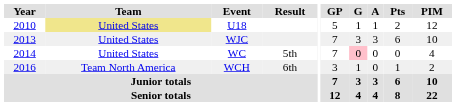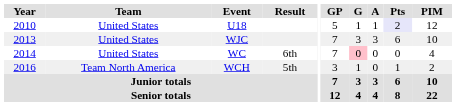U18 | Team: khaki background -> no background
U18 | Pts: no background -> lavender background
WC | Result: 5th -> 6th
WCH | Result: 6th -> 5th
